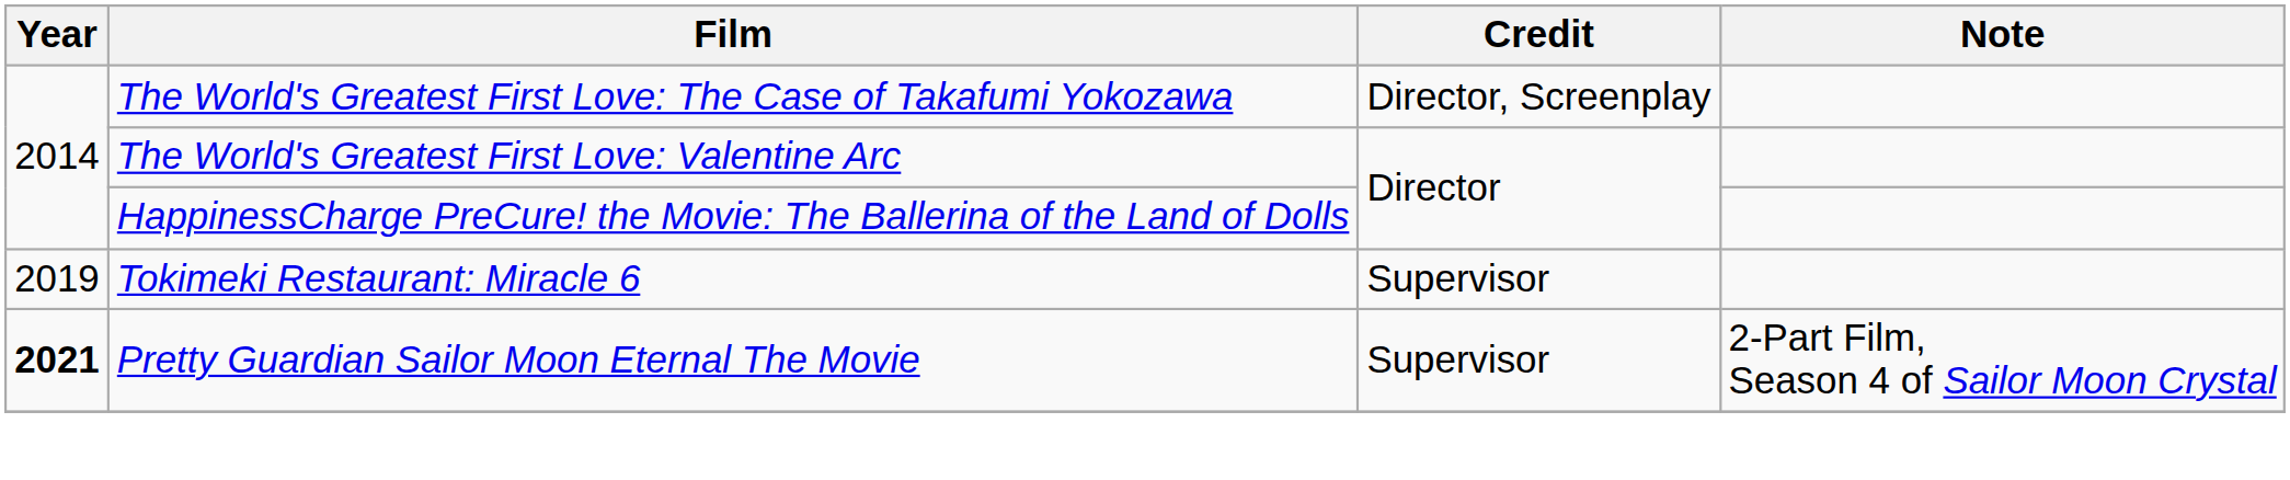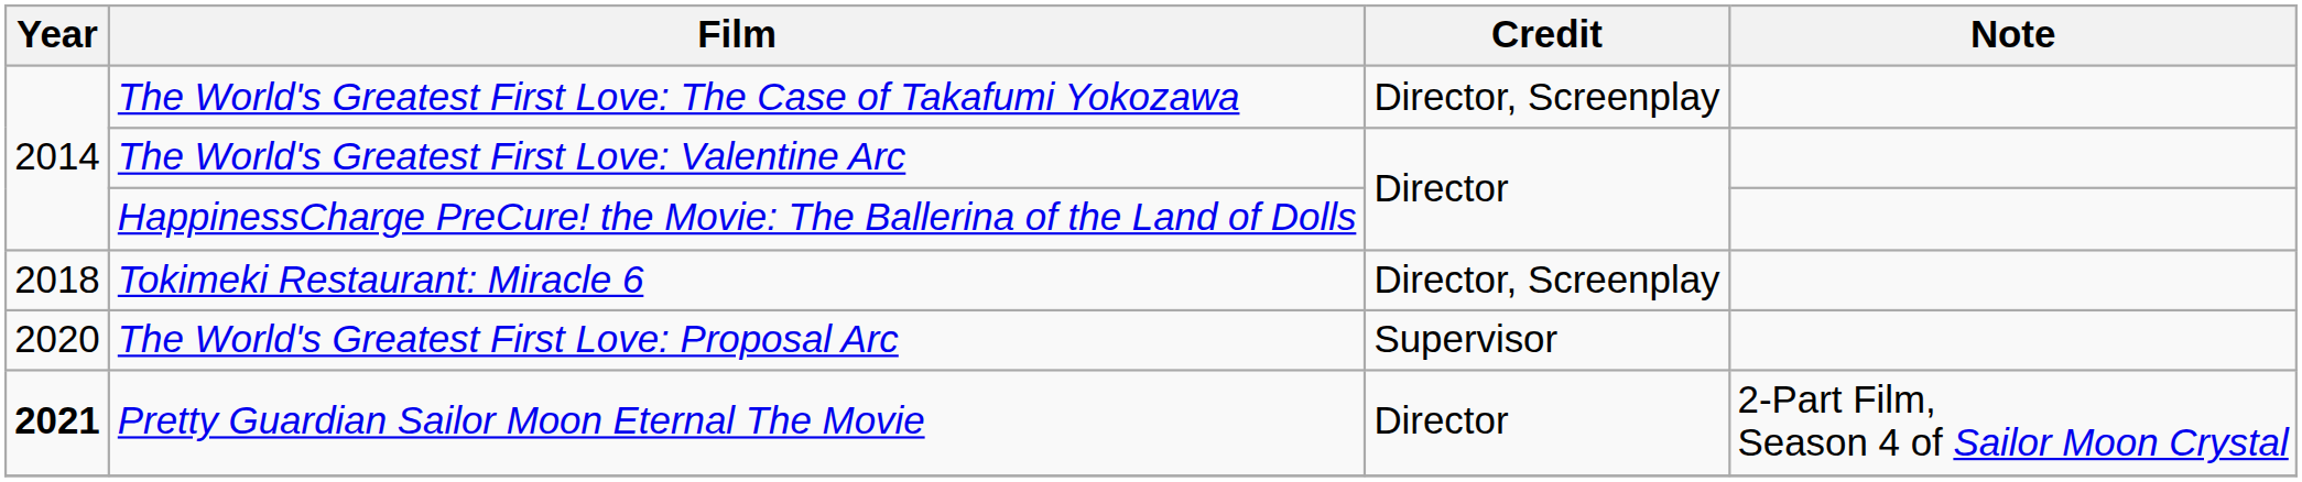Tokimeki Restaurant: Miracle 6 | Year: 2019 -> 2018
Tokimeki Restaurant: Miracle 6 | Credit: Supervisor -> Director, Screenplay
+ row: 2020 | The World's Greatest First Love: Proposal Arc | Supervisor
Pretty Guardian Sailor Moon Eternal The Movie | Credit: Supervisor -> Director
